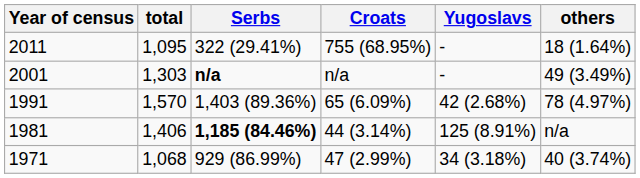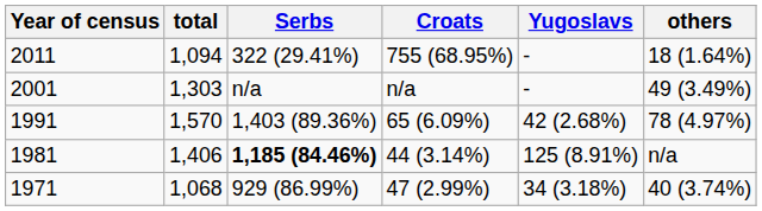2011 | total: 1,095 -> 1,094
2001 | Serbs: bold -> normal
